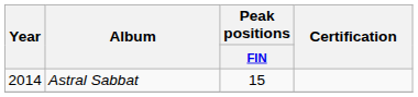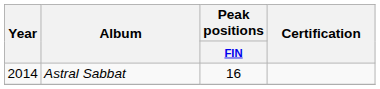Astral Sabbat | Peak positions / FIN: 15 -> 16
